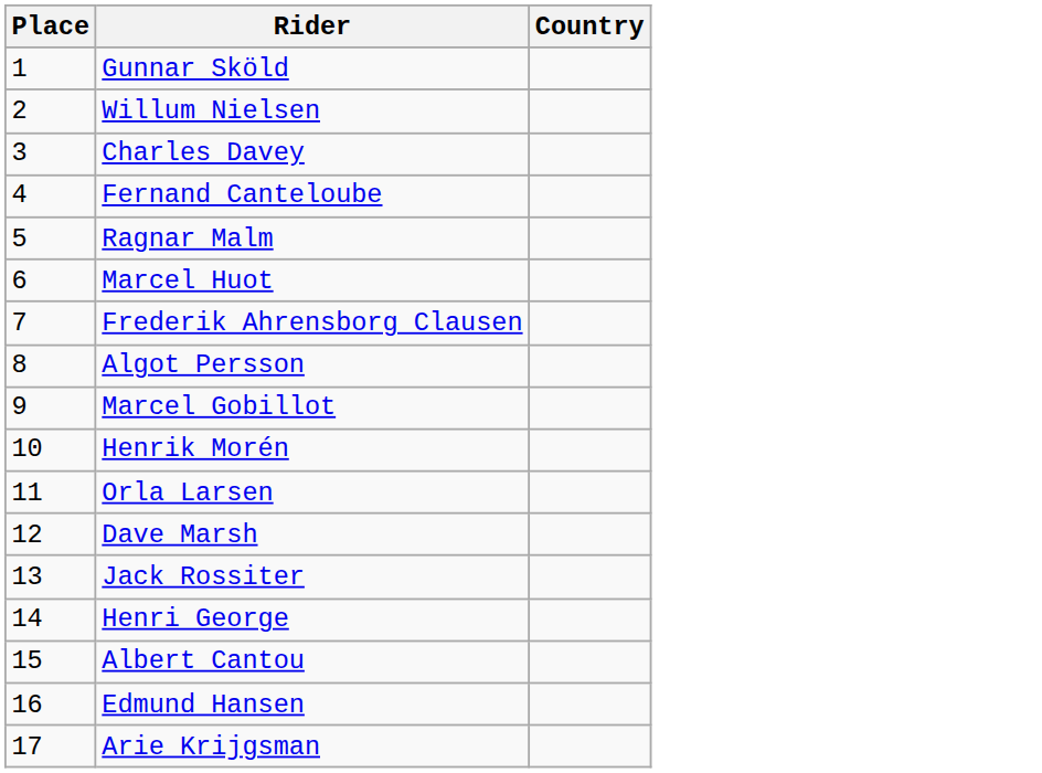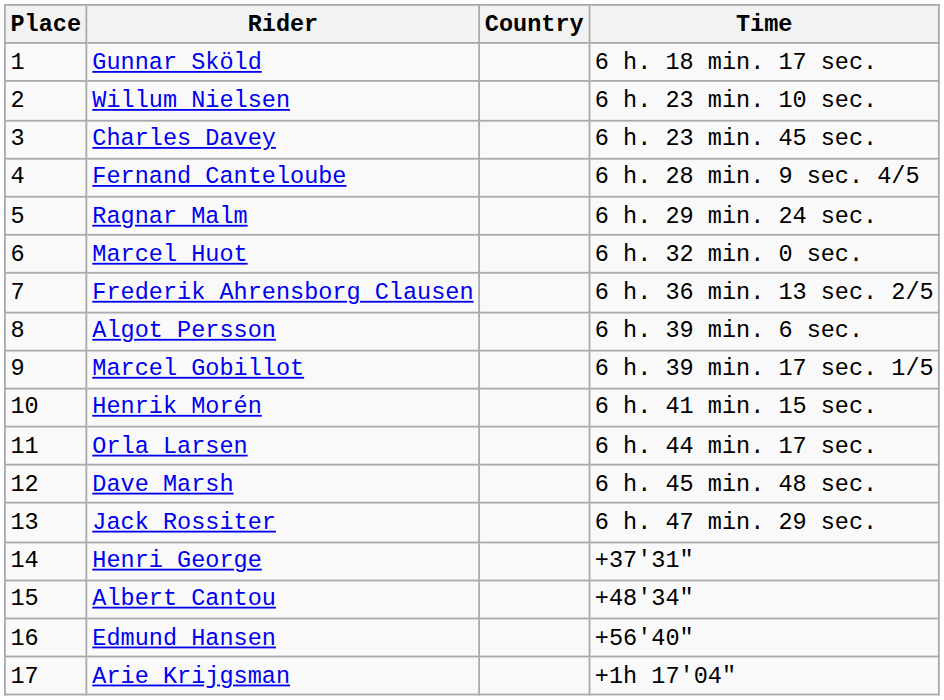+ column: Time | 6 h. 18 min. 17 sec. | 6 h. 23 min. 10 sec. | 6 h. 23 min. 45 sec. | 6 h. 28 min. 9 sec. 4/5 | 6 h. 29 min. 24 sec. | 6 h. 32 min. 0 sec. | 6 h. 36 min. 13 sec. 2/5 | 6 h. 39 min. 6 sec. | 6 h. 39 min. 17 sec. 1/5 | 6 h. 41 min. 15 sec. | 6 h. 44 min. 17 sec. | 6 h. 45 min. 48 sec. | 6 h. 47 min. 29 sec. | +37'31" | +48'34" | +56'40" | +1h 17'04"
